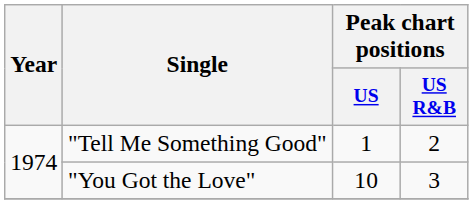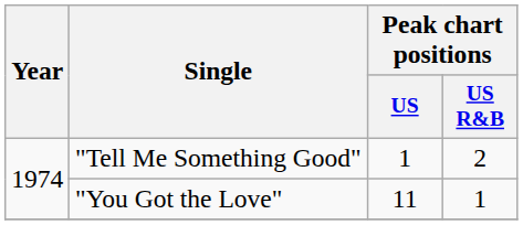"You Got the Love" | Peak chart positions / US: 10 -> 11
"You Got the Love" | Peak chart positions / US R&B: 3 -> 1
